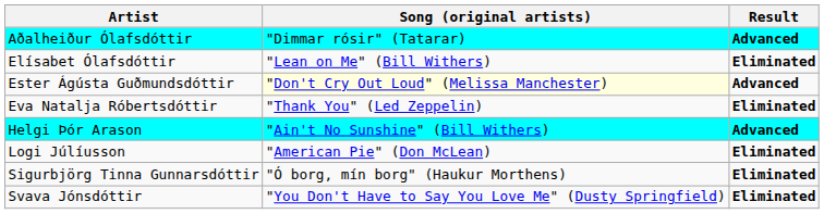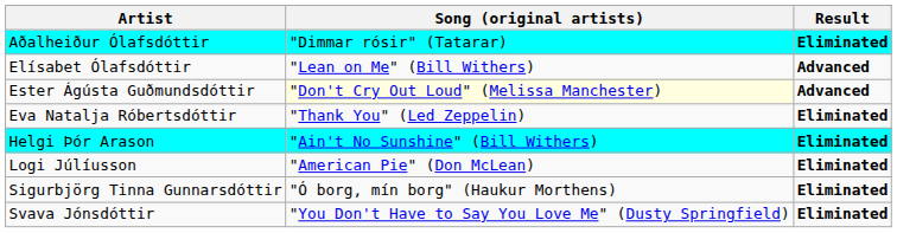Aðalheiður Ólafsdóttir | Result: Advanced -> Eliminated
Elísabet Ólafsdóttir | Result: Eliminated -> Advanced
Helgi Þór Arason | Result: Advanced -> Eliminated
